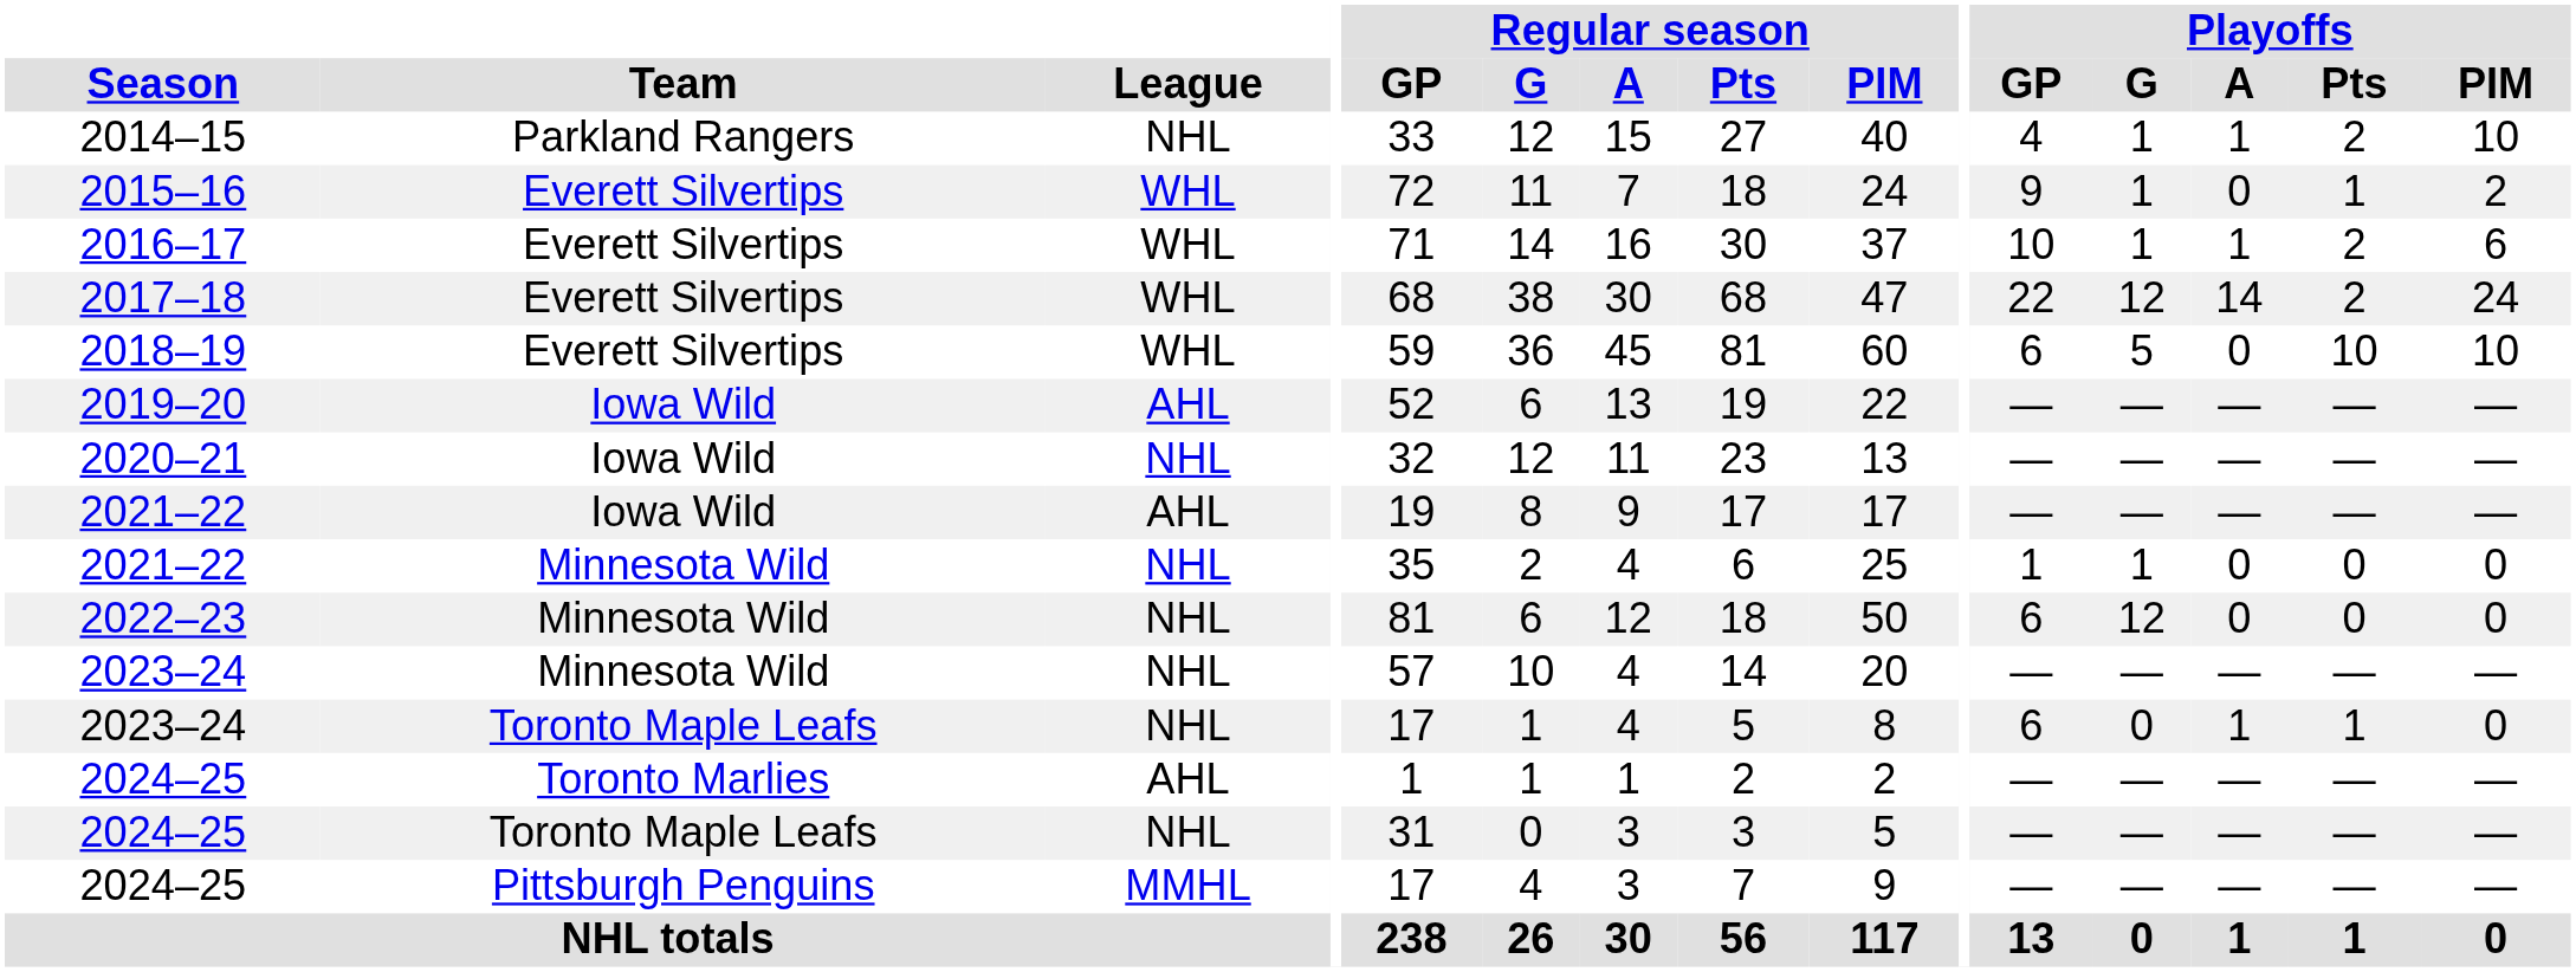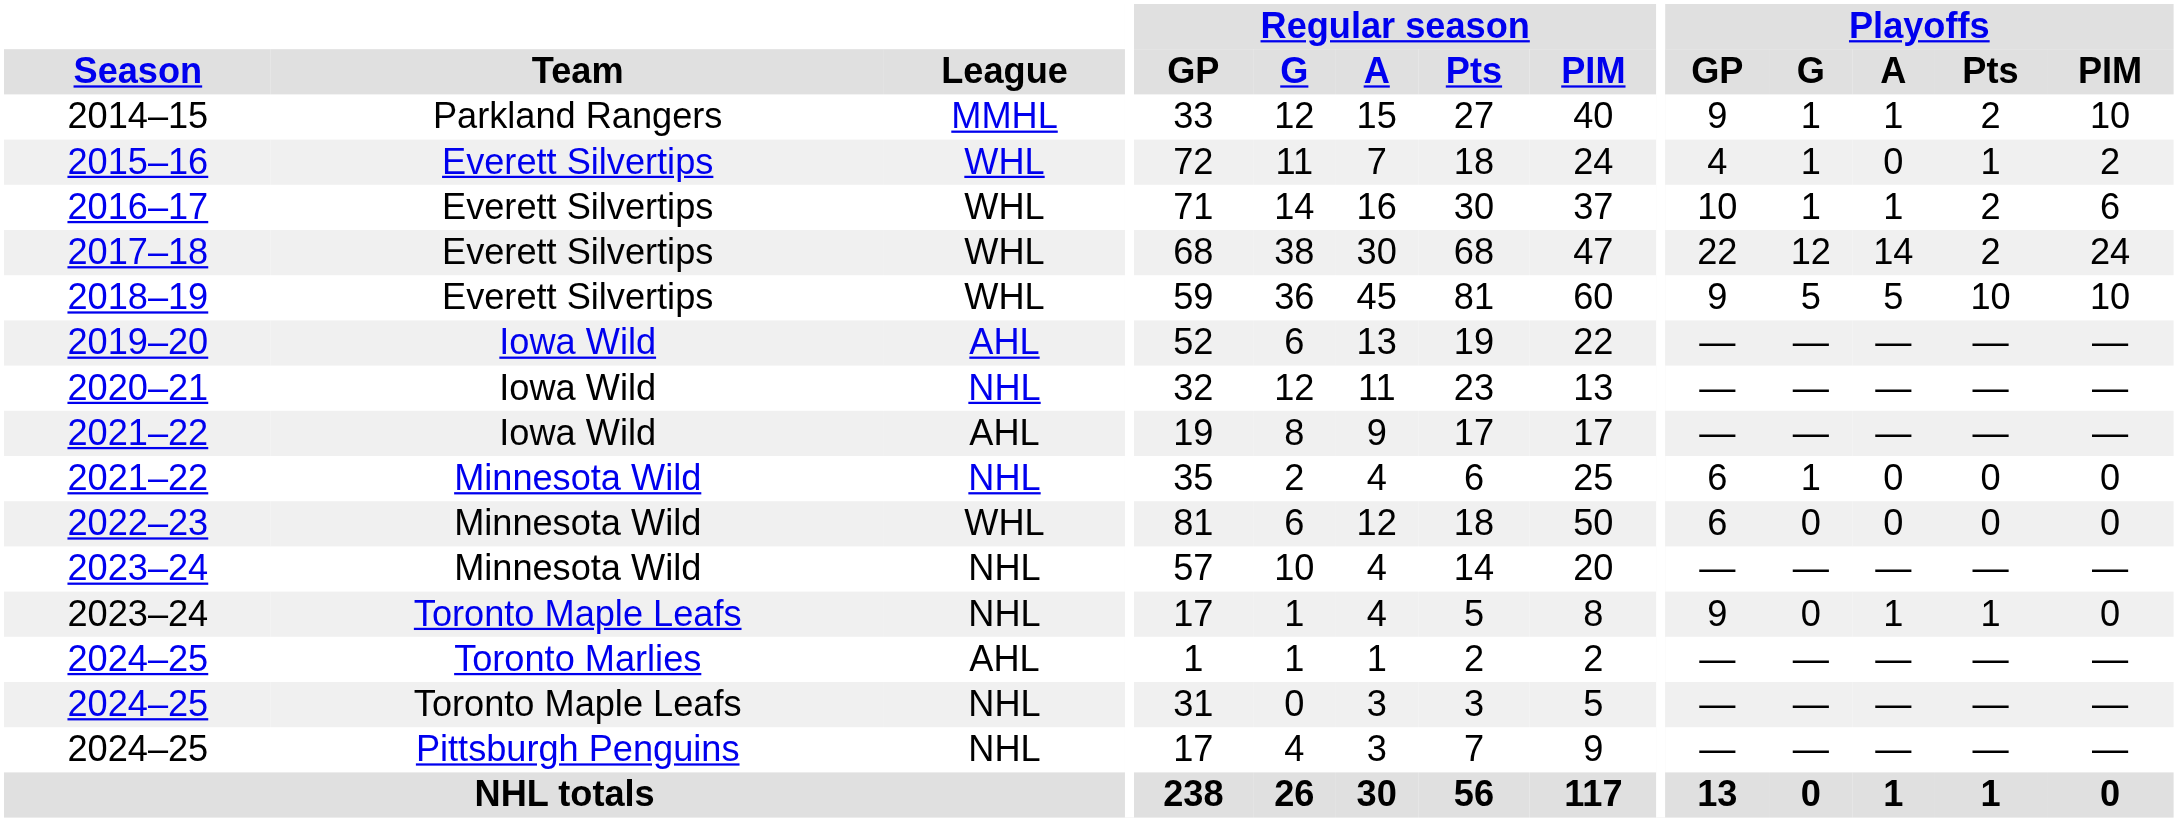2014–15 | League: NHL -> MMHL
2014–15 | Playoffs / GP: 4 -> 9
2015–16 | Playoffs / GP: 9 -> 4
2018–19 | Playoffs / GP: 6 -> 9
2018–19 | Playoffs / A: 0 -> 5
2021–22 / Minnesota Wild | Playoffs / GP: 1 -> 6
2022–23 | League: NHL -> WHL
2022–23 | Playoffs / G: 12 -> 0
2023–24 / Toronto Maple Leafs | Playoffs / GP: 6 -> 9
2024–25 / Pittsburgh Penguins | League: MMHL -> NHL
